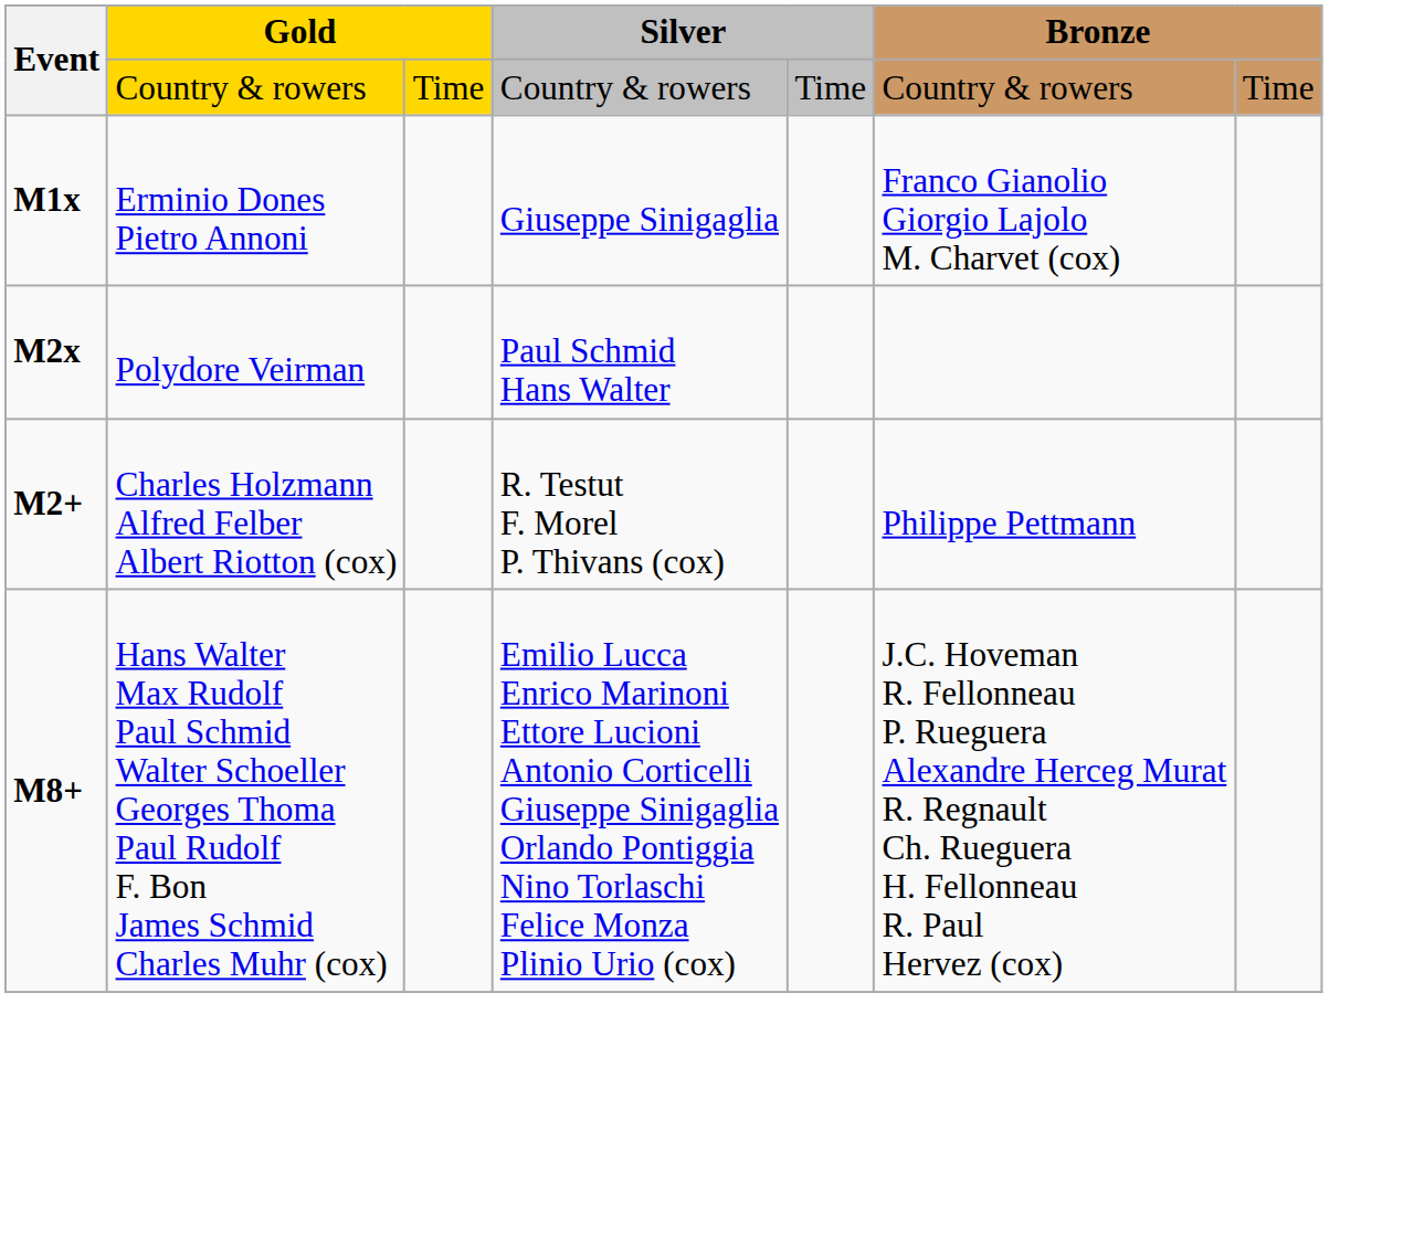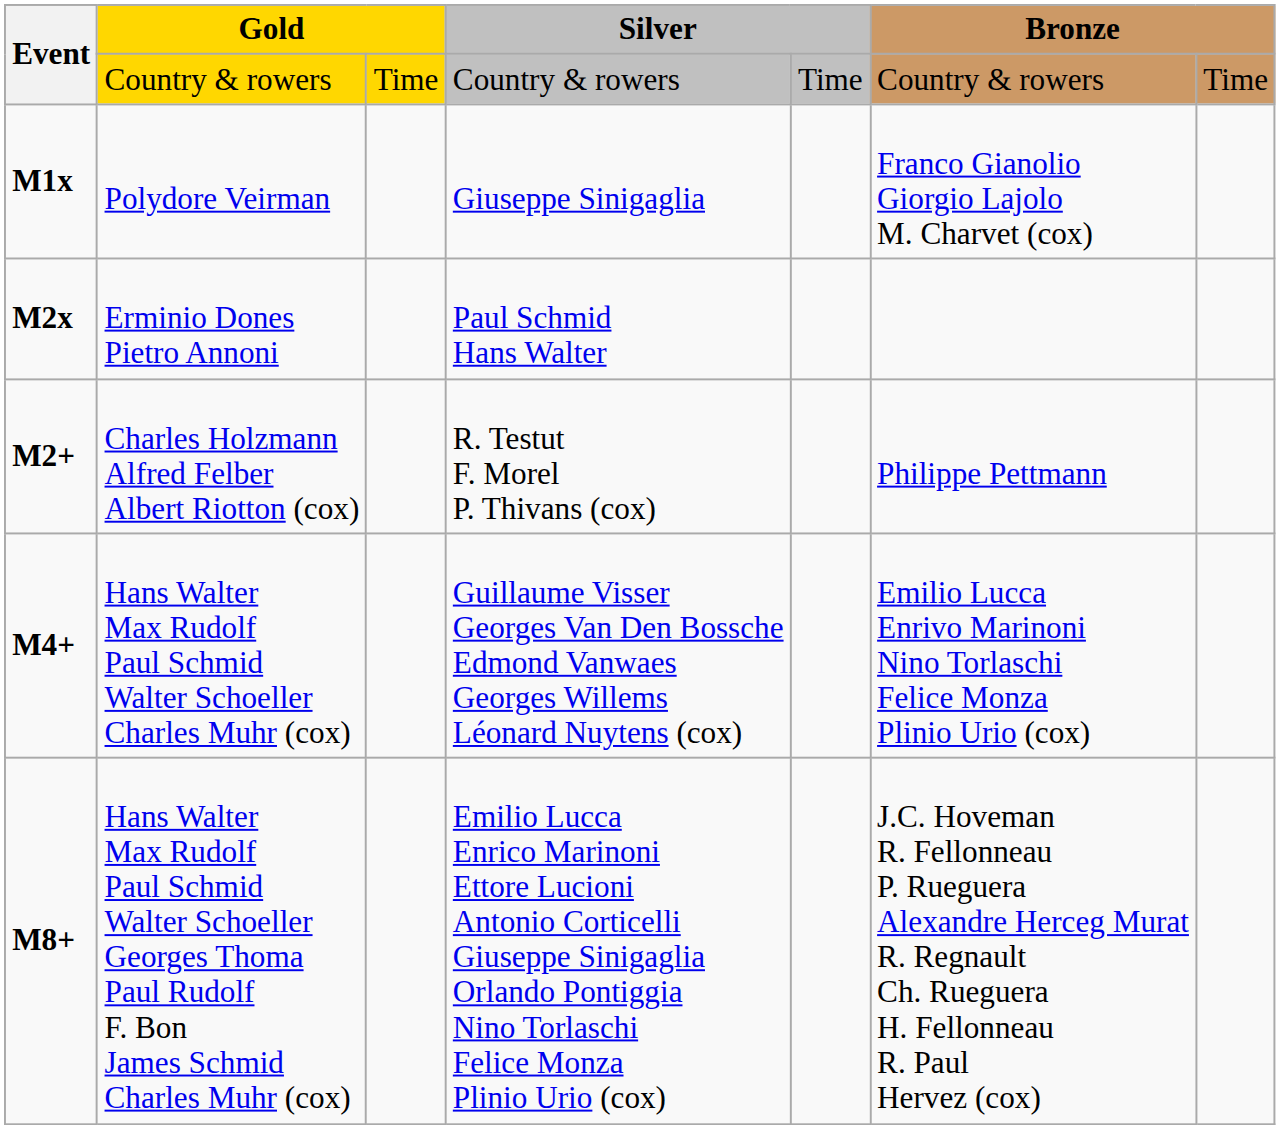M1x | column 2: Erminio Dones Pietro Annoni -> Polydore Veirman
M2x | column 2: Polydore Veirman -> Erminio Dones Pietro Annoni
+ row: M4+ | Hans Walter Max Rudolf Paul Schmid Walter Schoeller Charles Muhr (cox) | Guillaume Visser Georges Van Den Bossche Edmond Vanwaes Georges Willems Léonard Nuytens (cox) | Emilio Lucca Enrivo Marinoni Nino Torlaschi Felice Monza Plinio Urio (cox)
